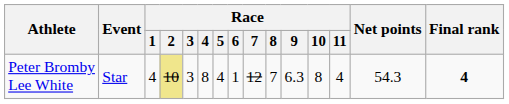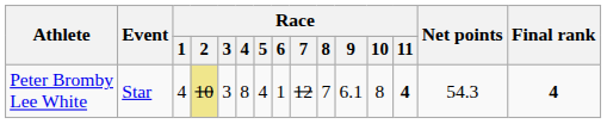Peter Bromby Lee White | Race / 9: 6.3 -> 6.1
Peter Bromby Lee White | Race / 11: normal -> bold
